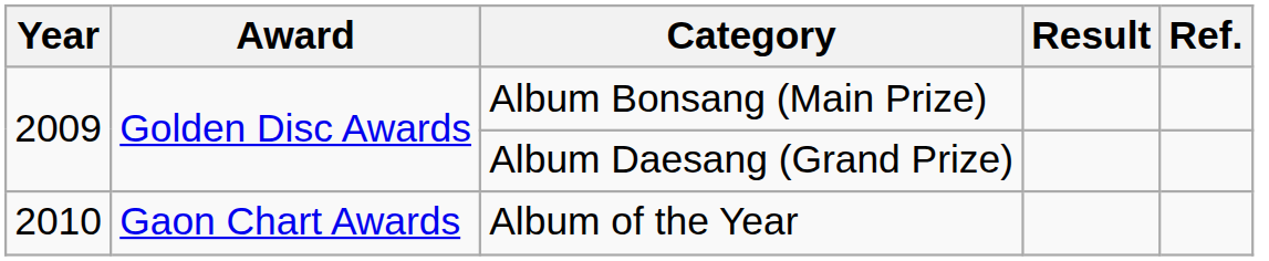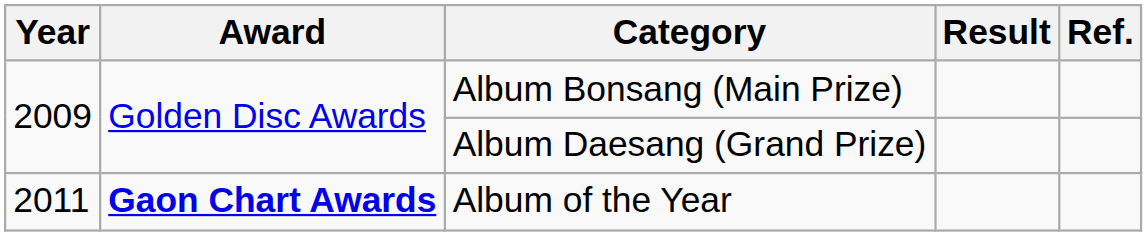Album of the Year | Year: 2010 -> 2011
Album of the Year | Award: normal -> bold
